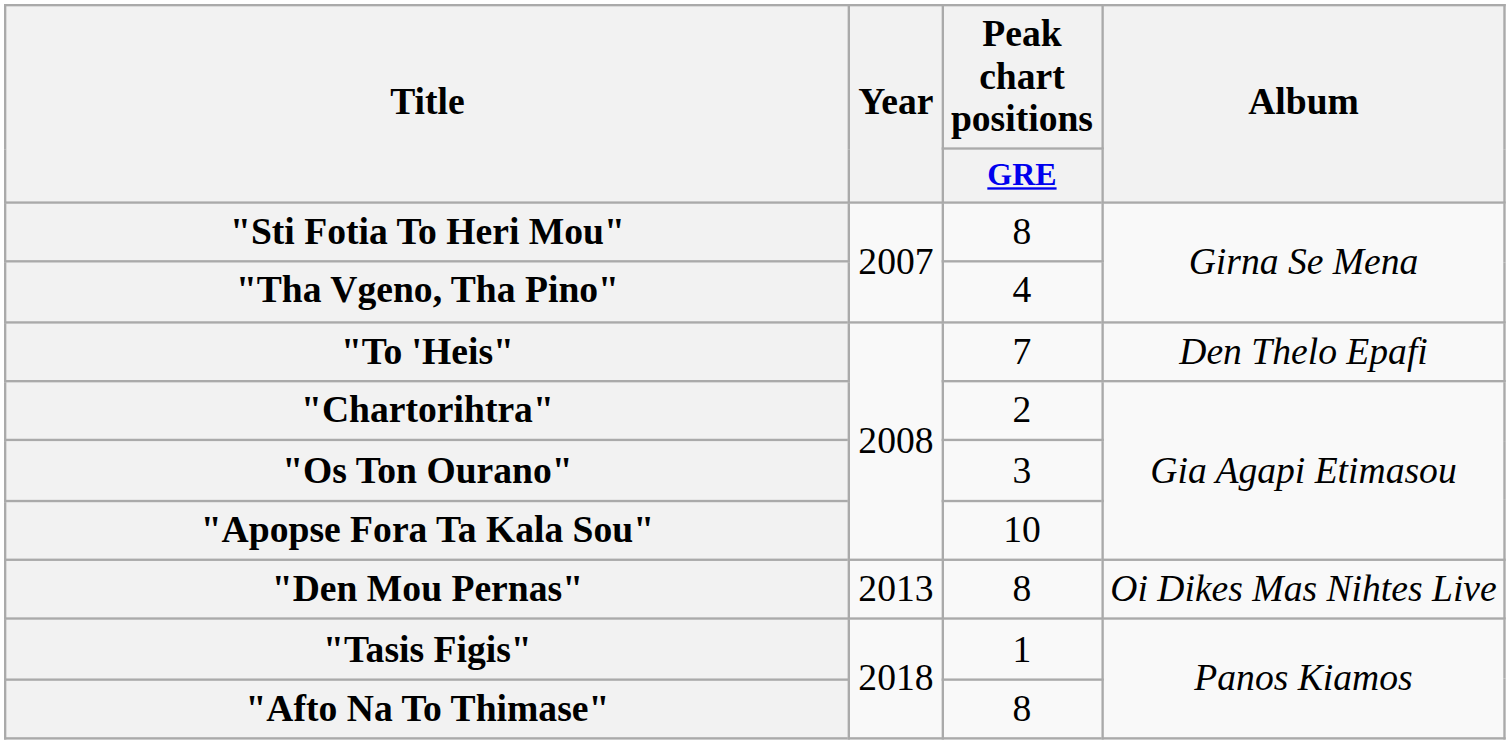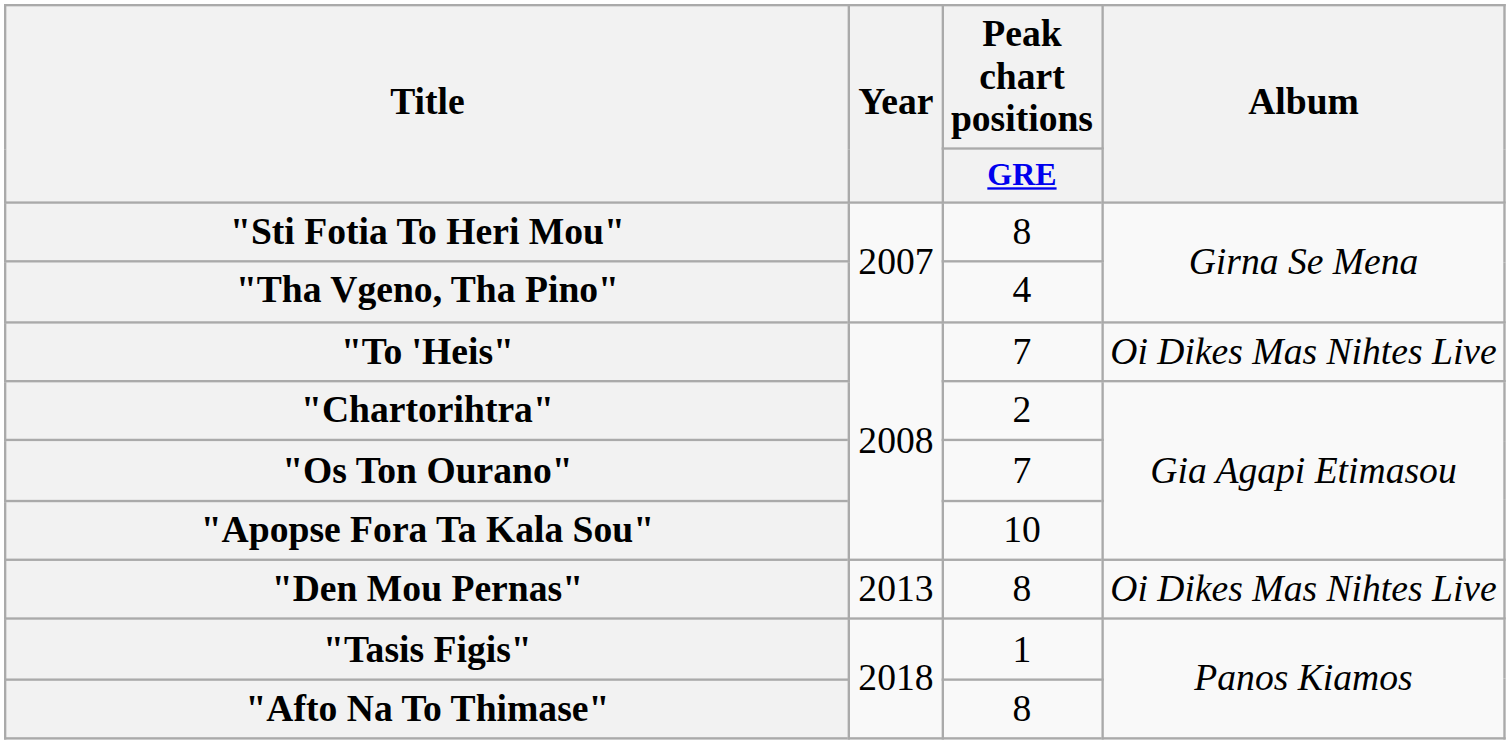"To 'Heis" | Album: Den Thelo Epafi -> Oi Dikes Mas Nihtes Live
"Os Ton Ourano" | Peak chart positions / GRE: 3 -> 7
